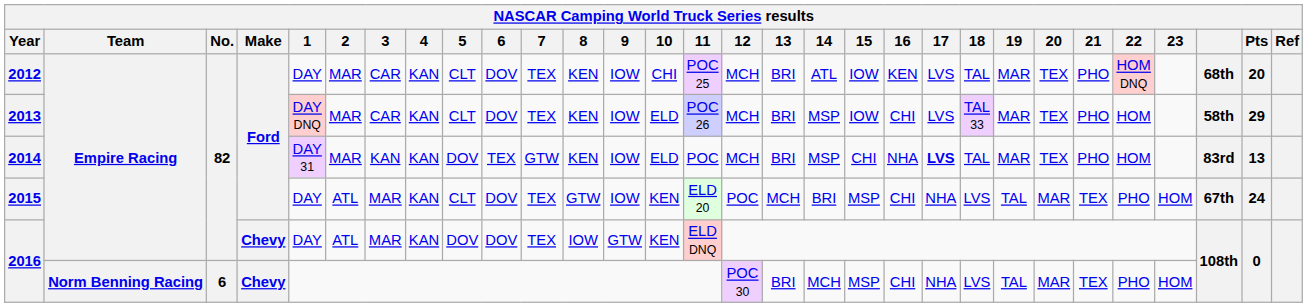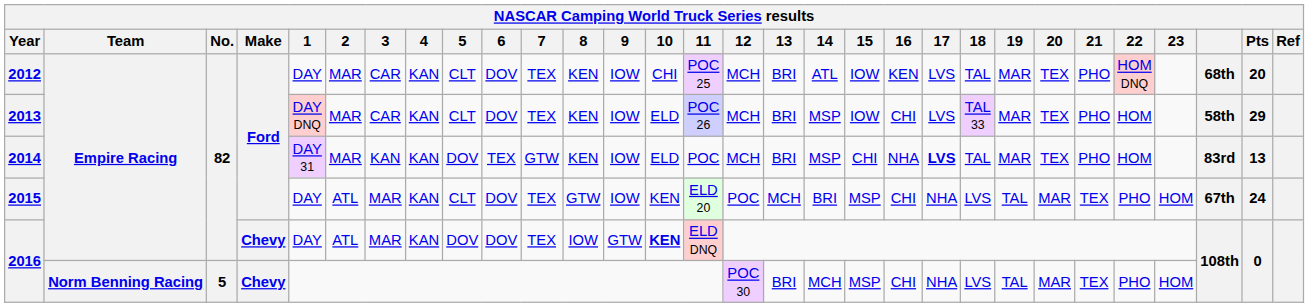2016 / Empire Racing | 10: normal -> bold
2016 / Norm Benning Racing | No.: 6 -> 5
